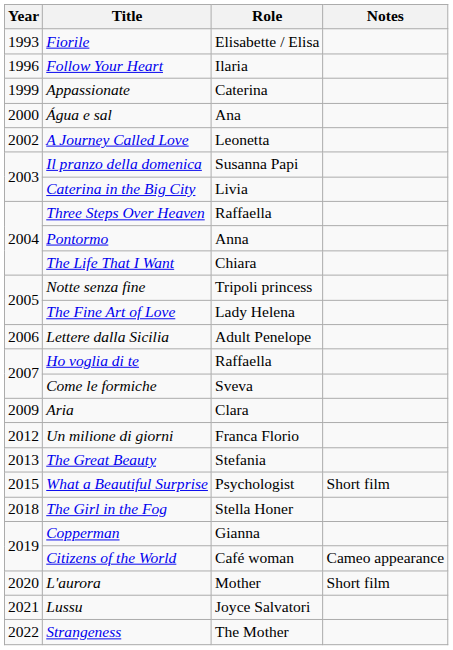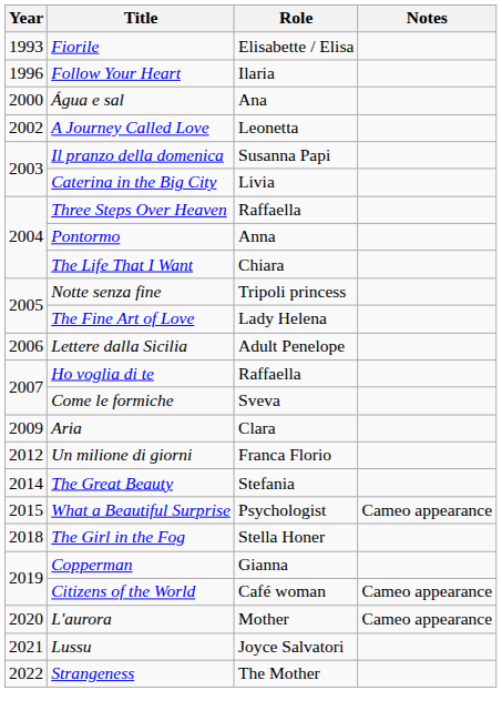- row: 1999 | Appassionate | Caterina
The Great Beauty | Year: 2013 -> 2014
What a Beautiful Surprise | Notes: Short film -> Cameo appearance
L'aurora | Notes: Short film -> Cameo appearance
